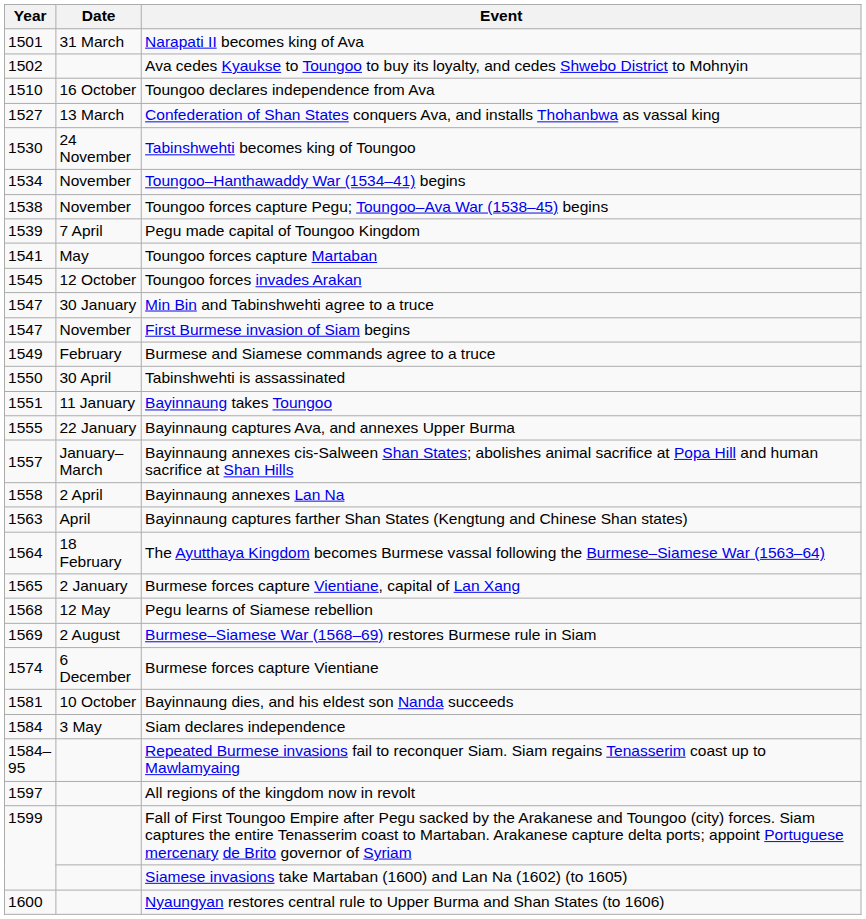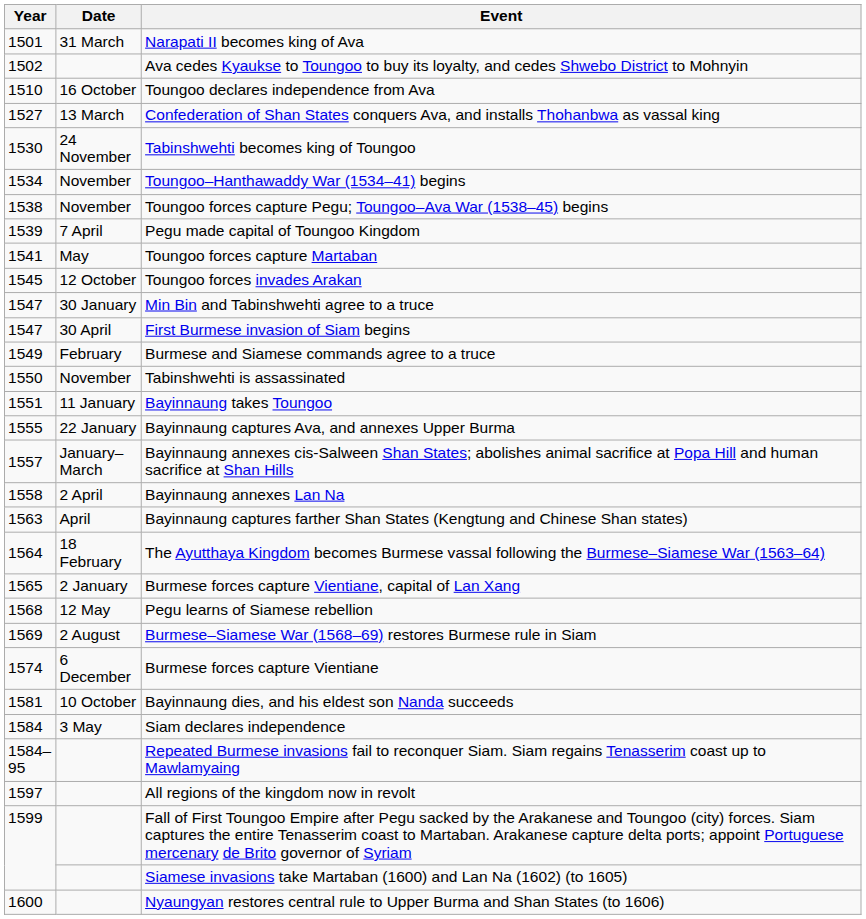First Burmese invasion of Siam begins | Date: November -> 30 April
Tabinshwehti is assassinated | Date: 30 April -> November
